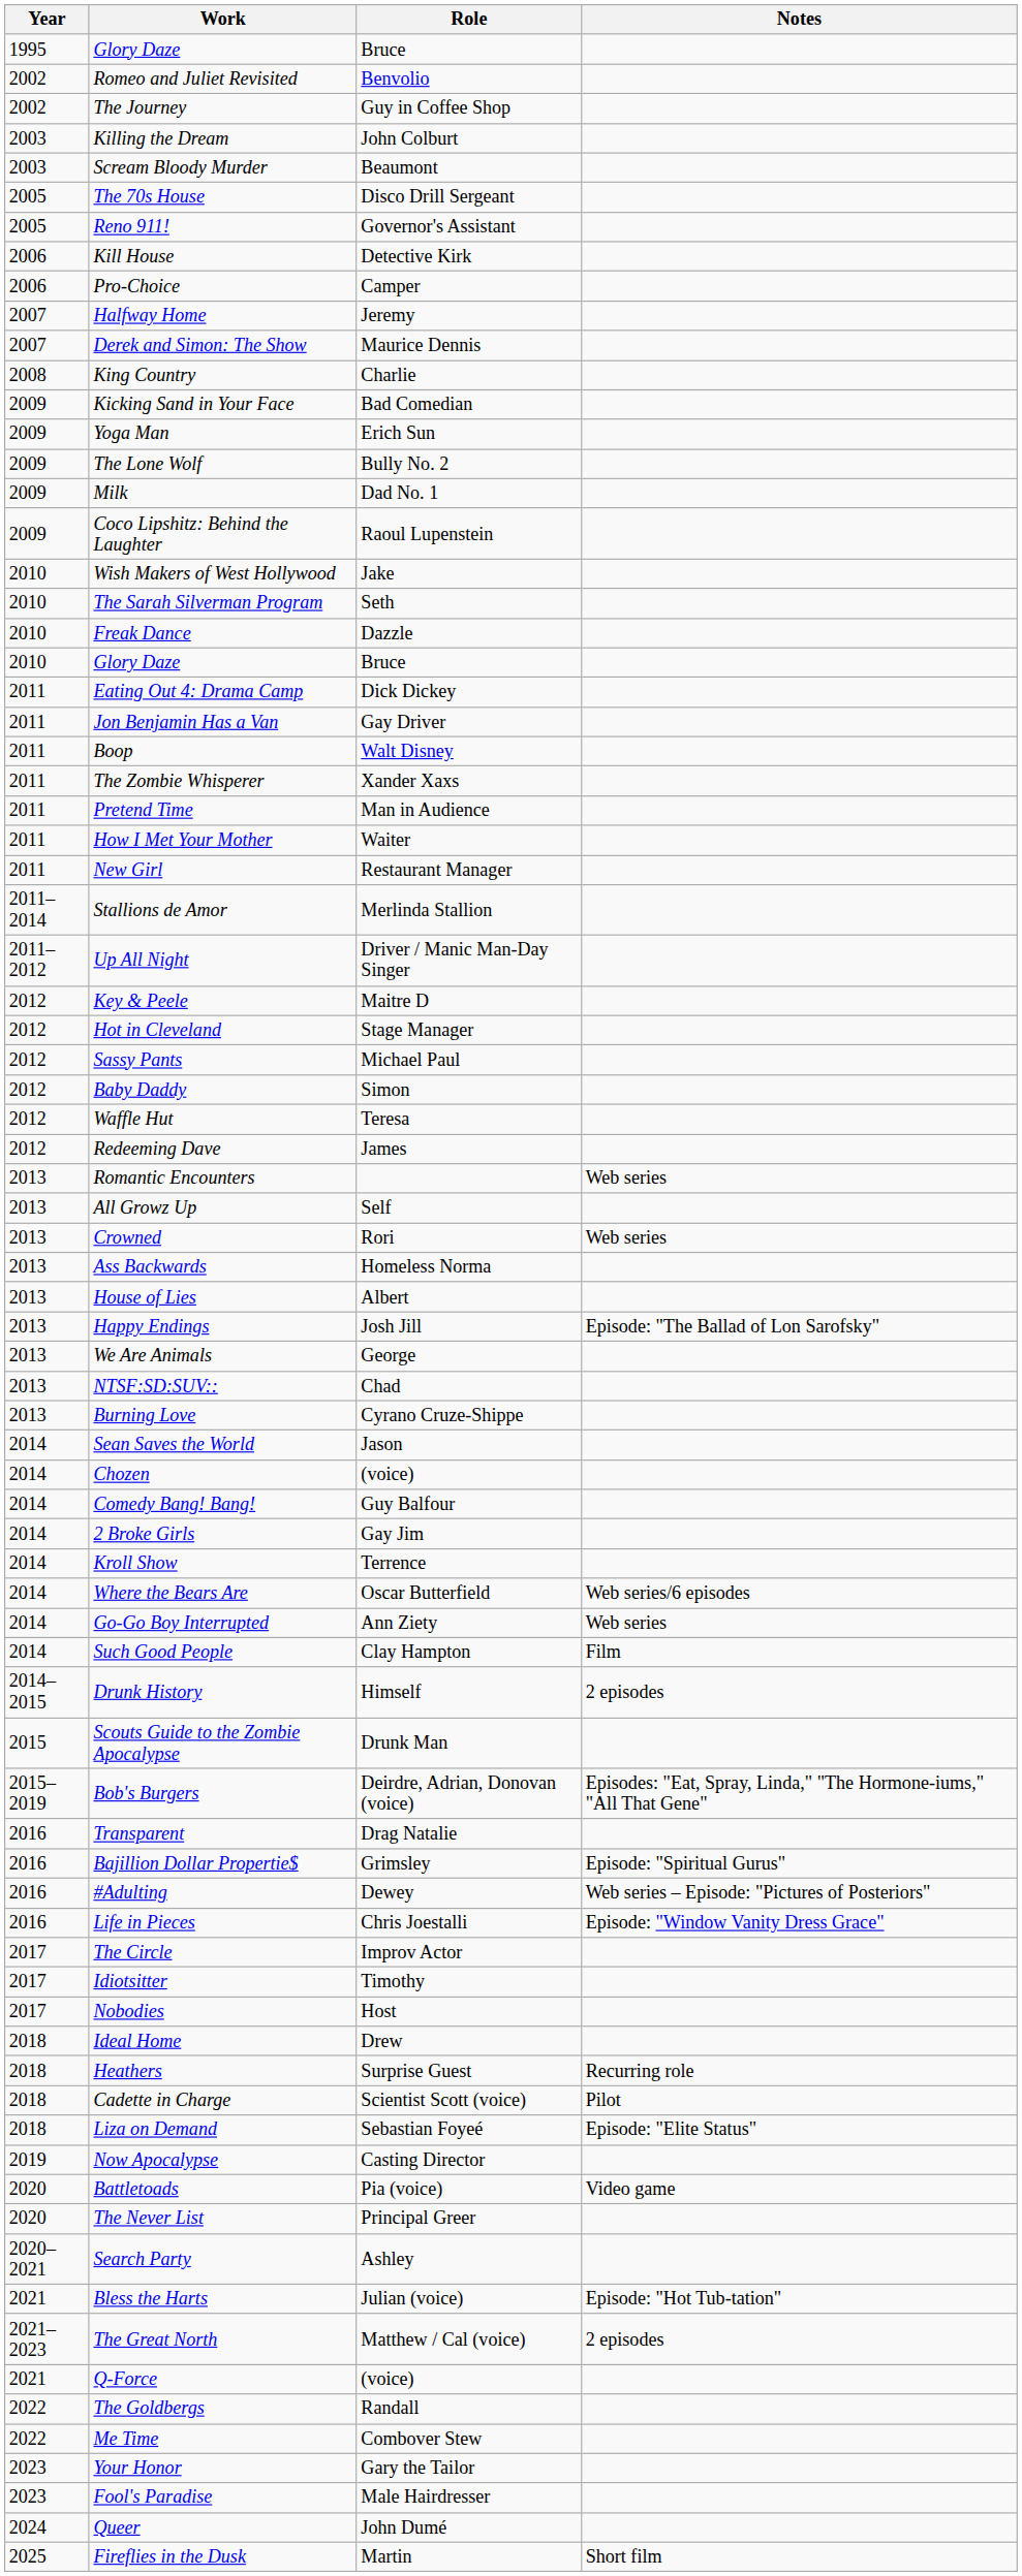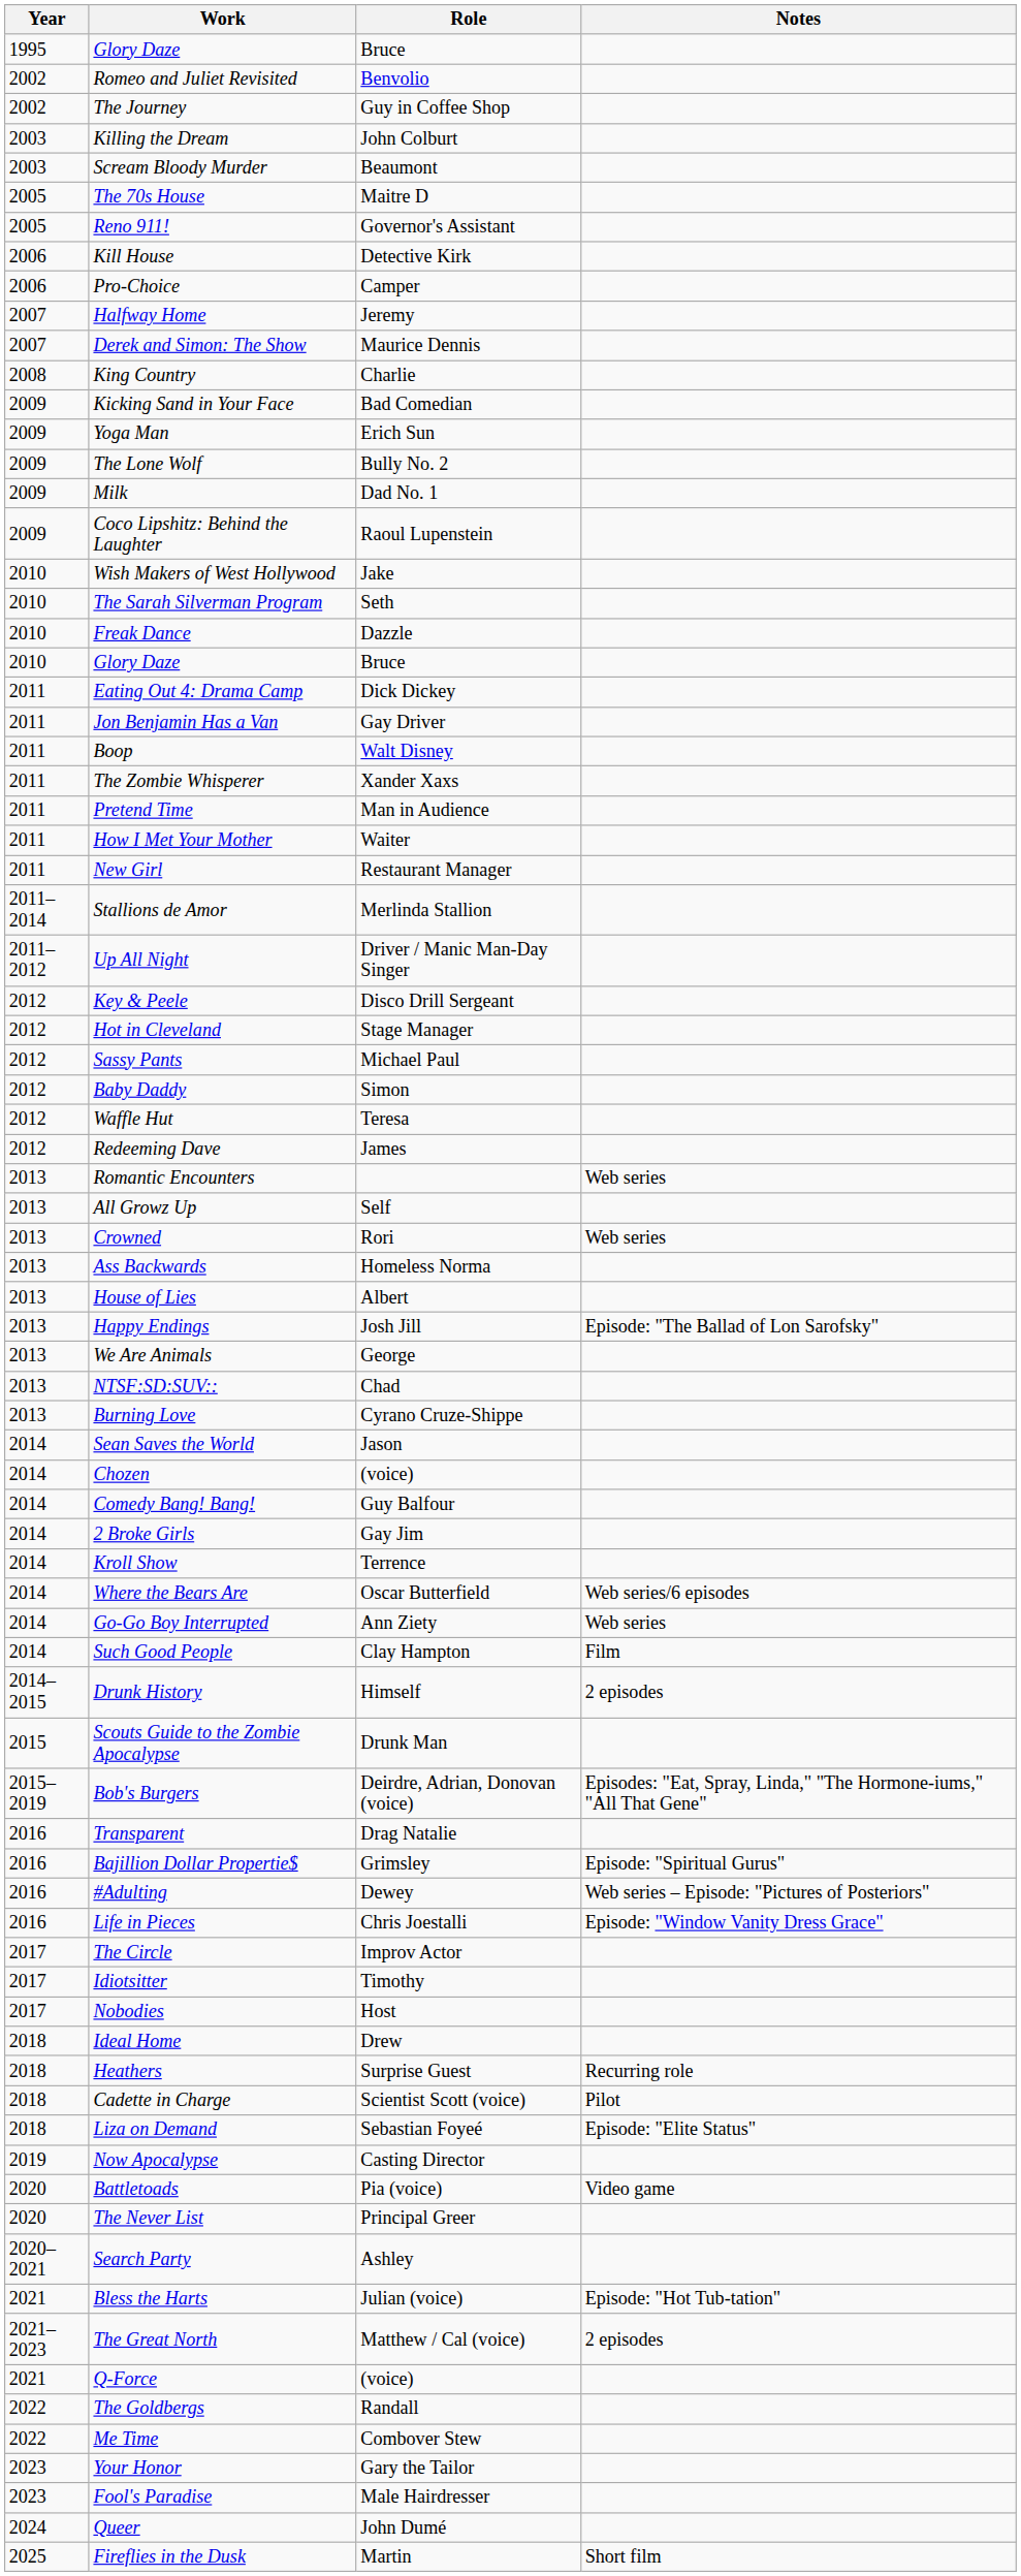The 70s House | Role: Disco Drill Sergeant -> Maitre D
Key & Peele | Role: Maitre D -> Disco Drill Sergeant
